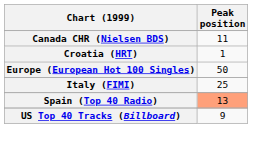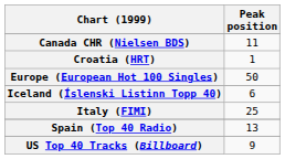+ row: Iceland (Íslenski Listinn Topp 40) | 6
Spain (Top 40 Radio) | Peak position: lightsalmon background -> no background
